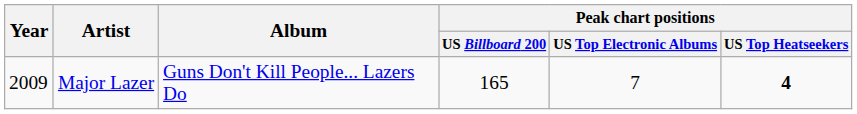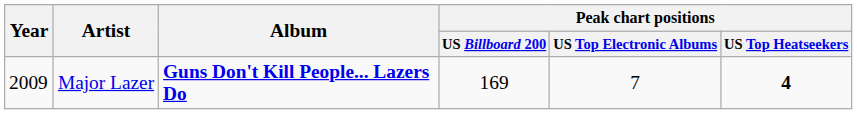Major Lazer | Album: normal -> bold
Major Lazer | Peak chart positions / US Billboard 200: 165 -> 169
